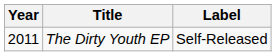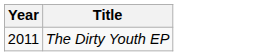- column: Label | Self-Released
